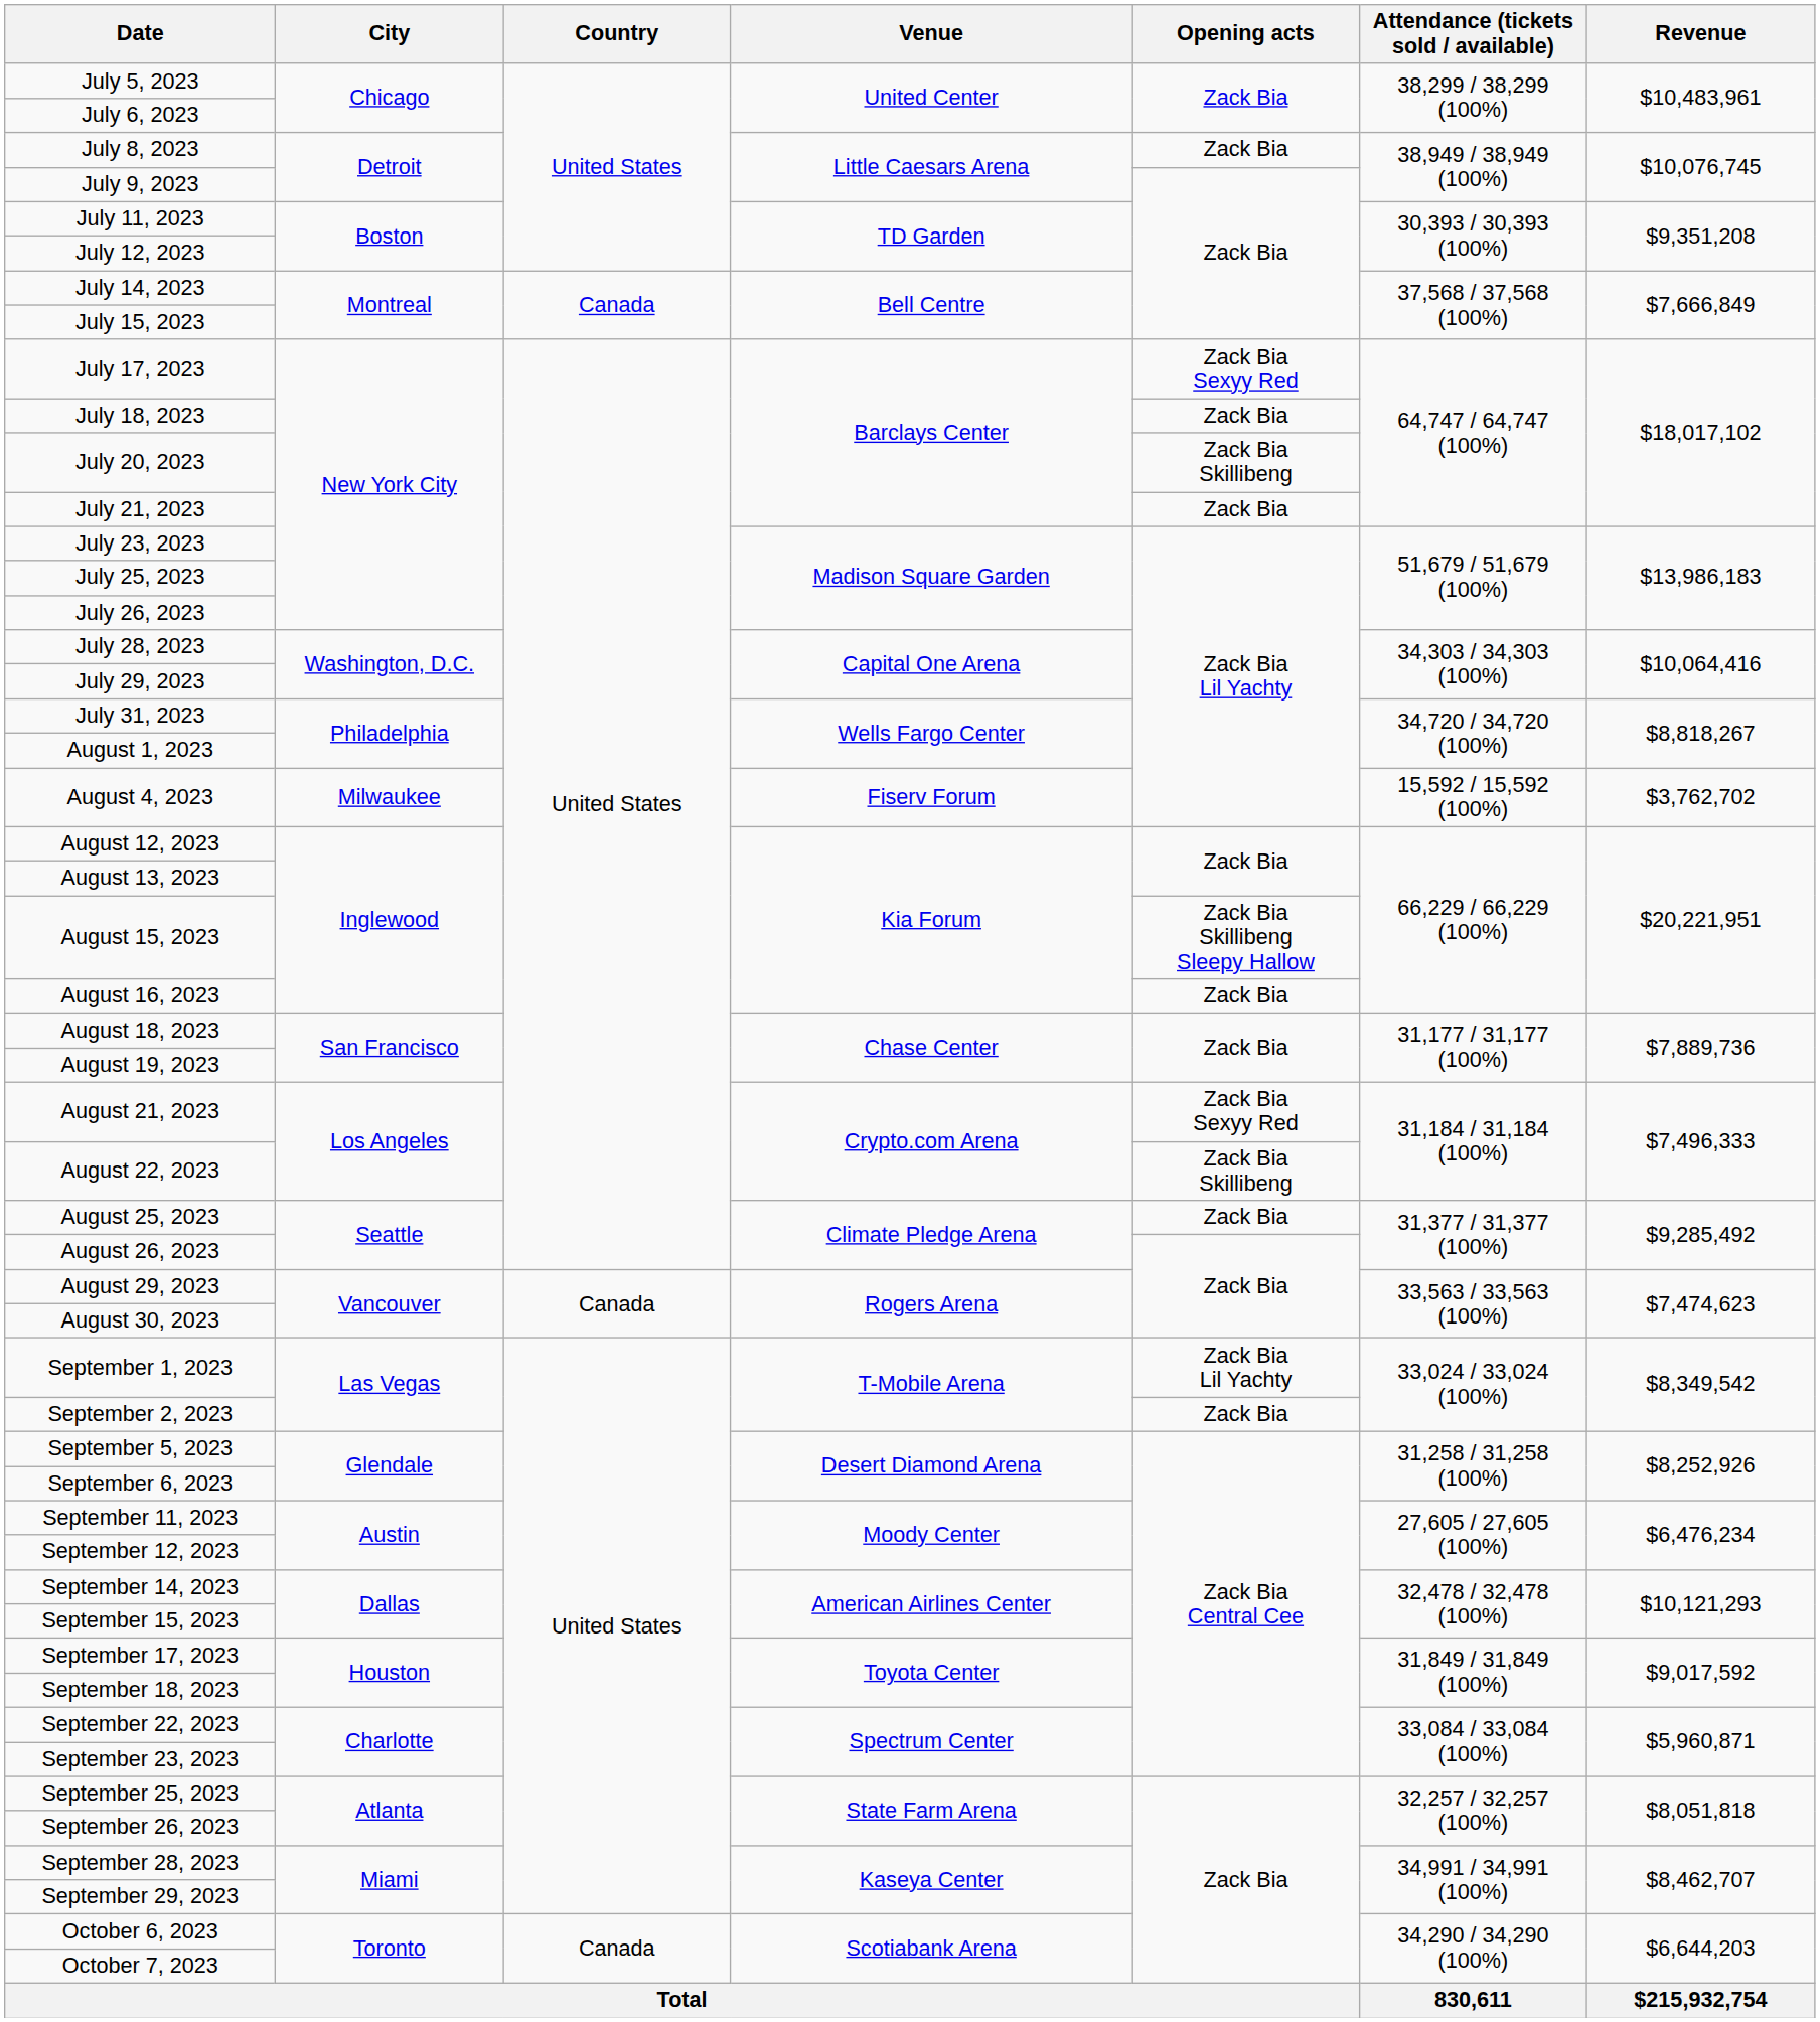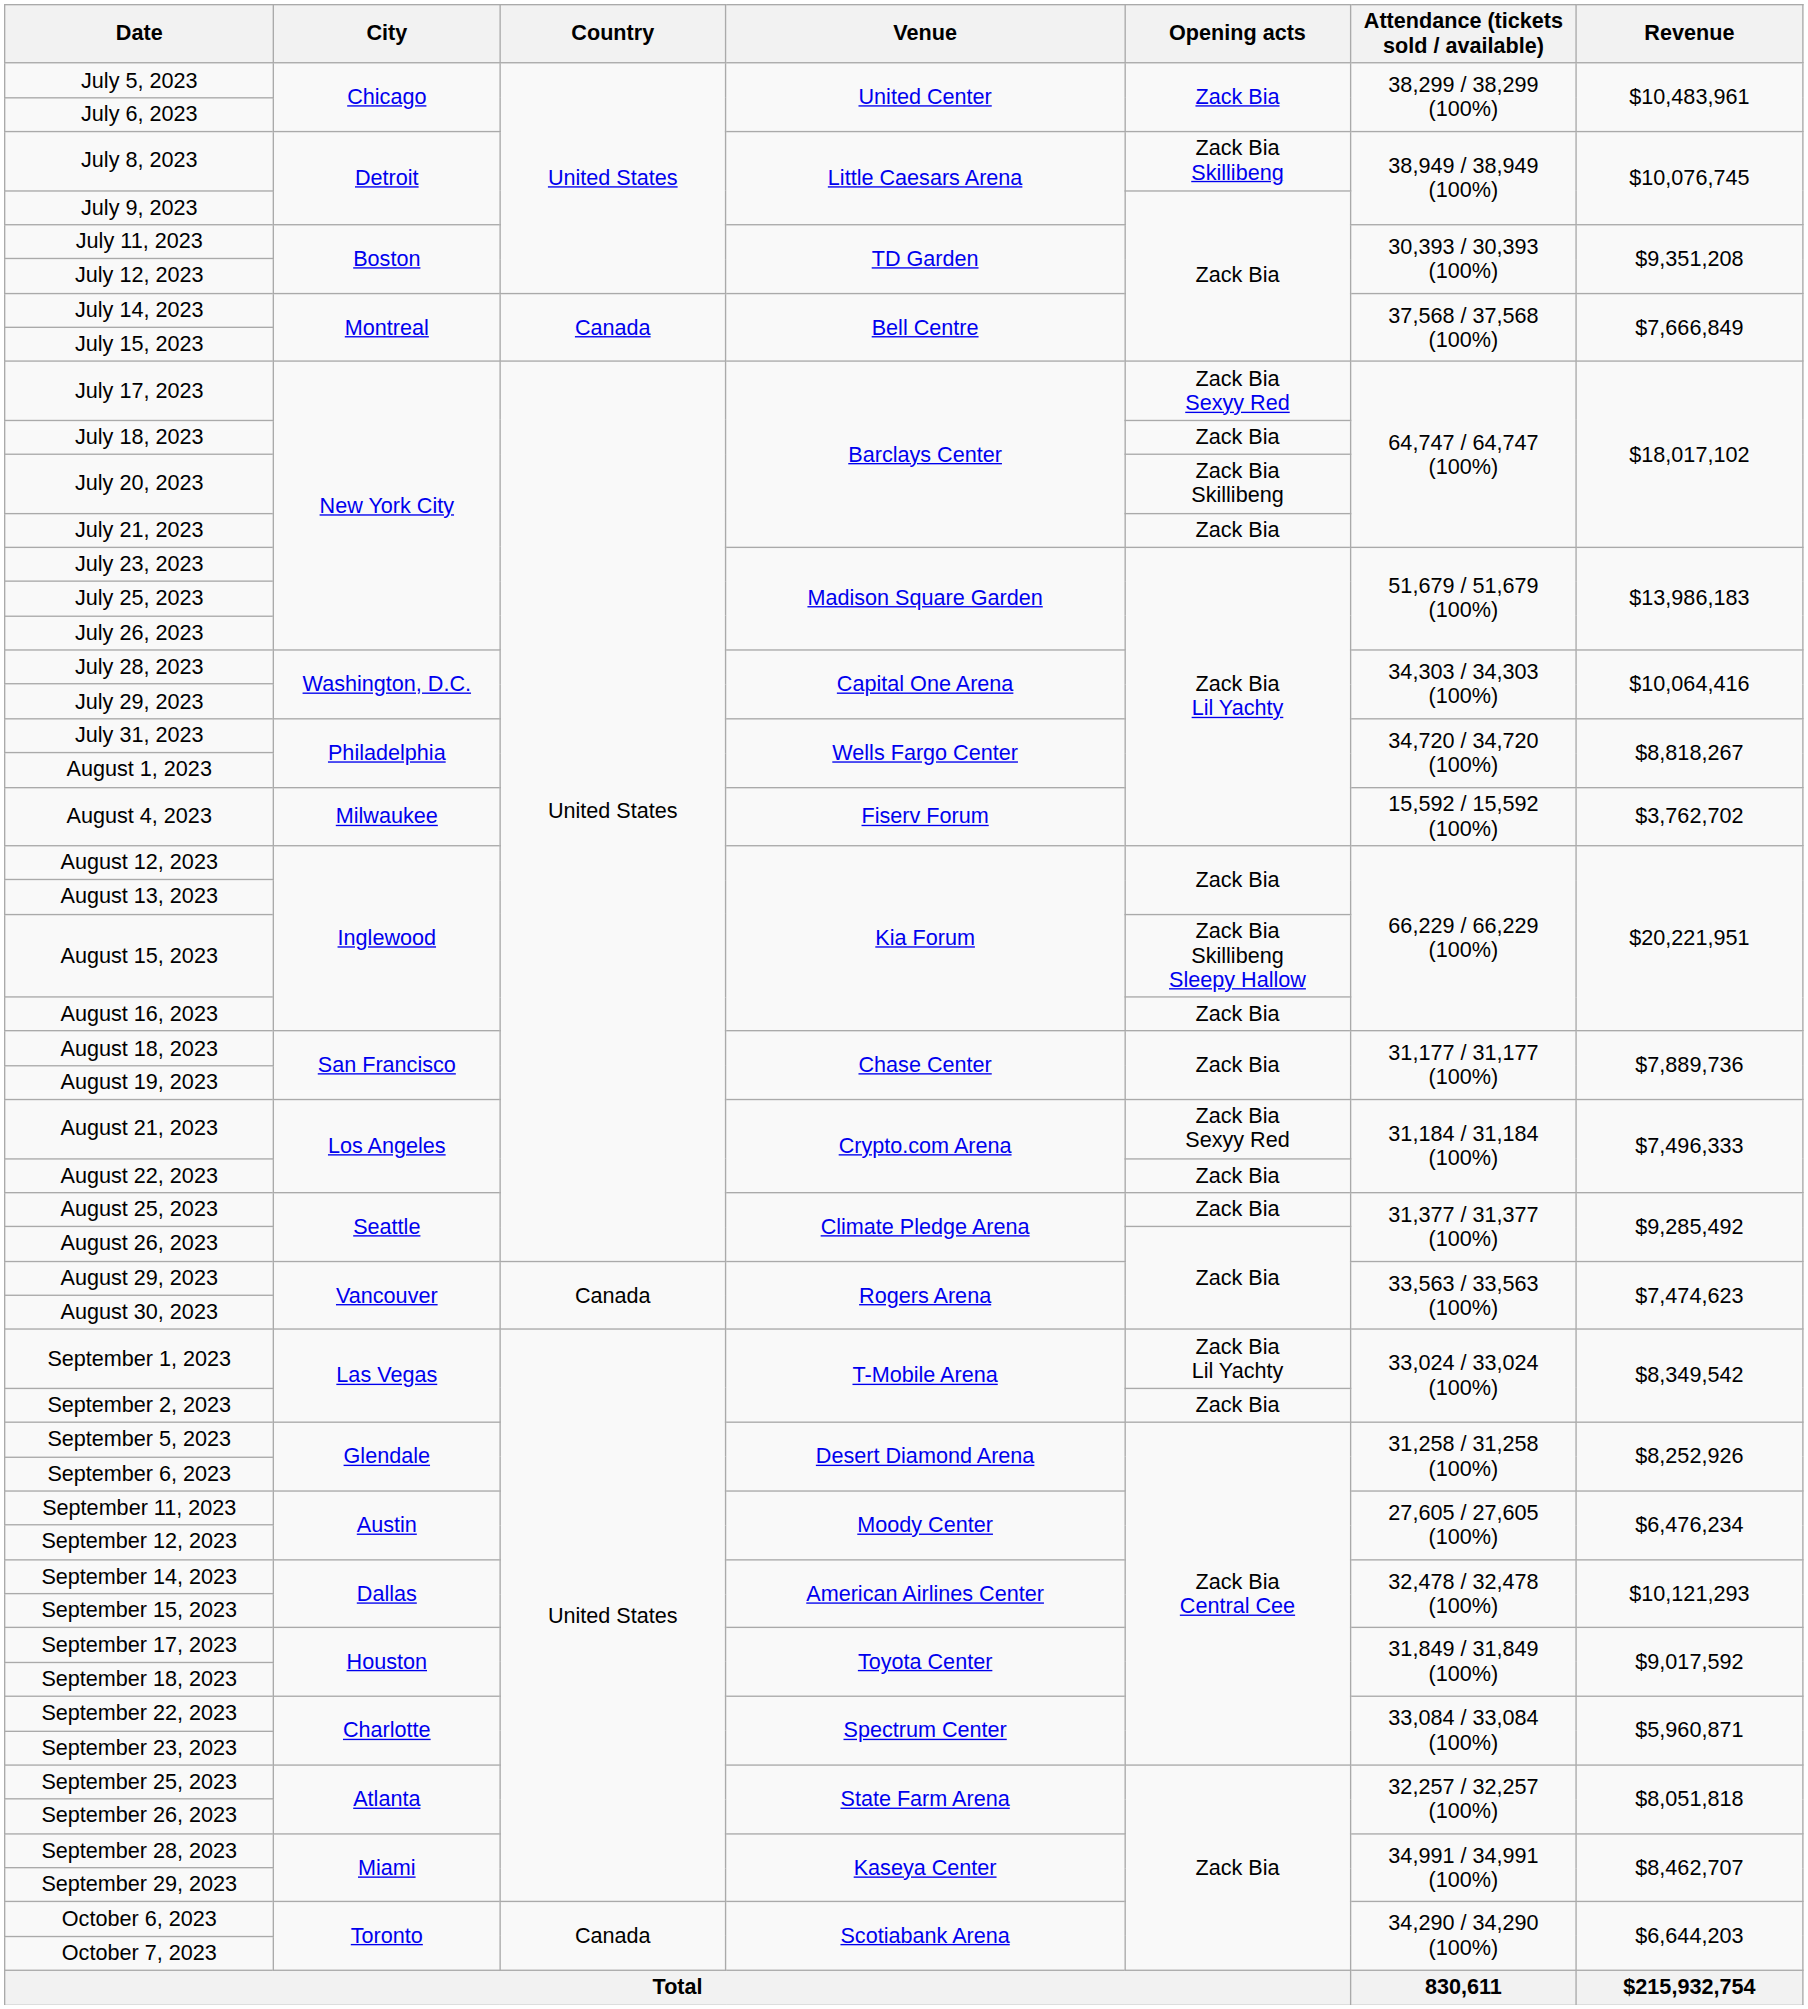July 8, 2023 | Opening acts: Zack Bia -> Zack Bia Skillibeng
August 22, 2023 | Opening acts: Zack Bia Skillibeng -> Zack Bia
